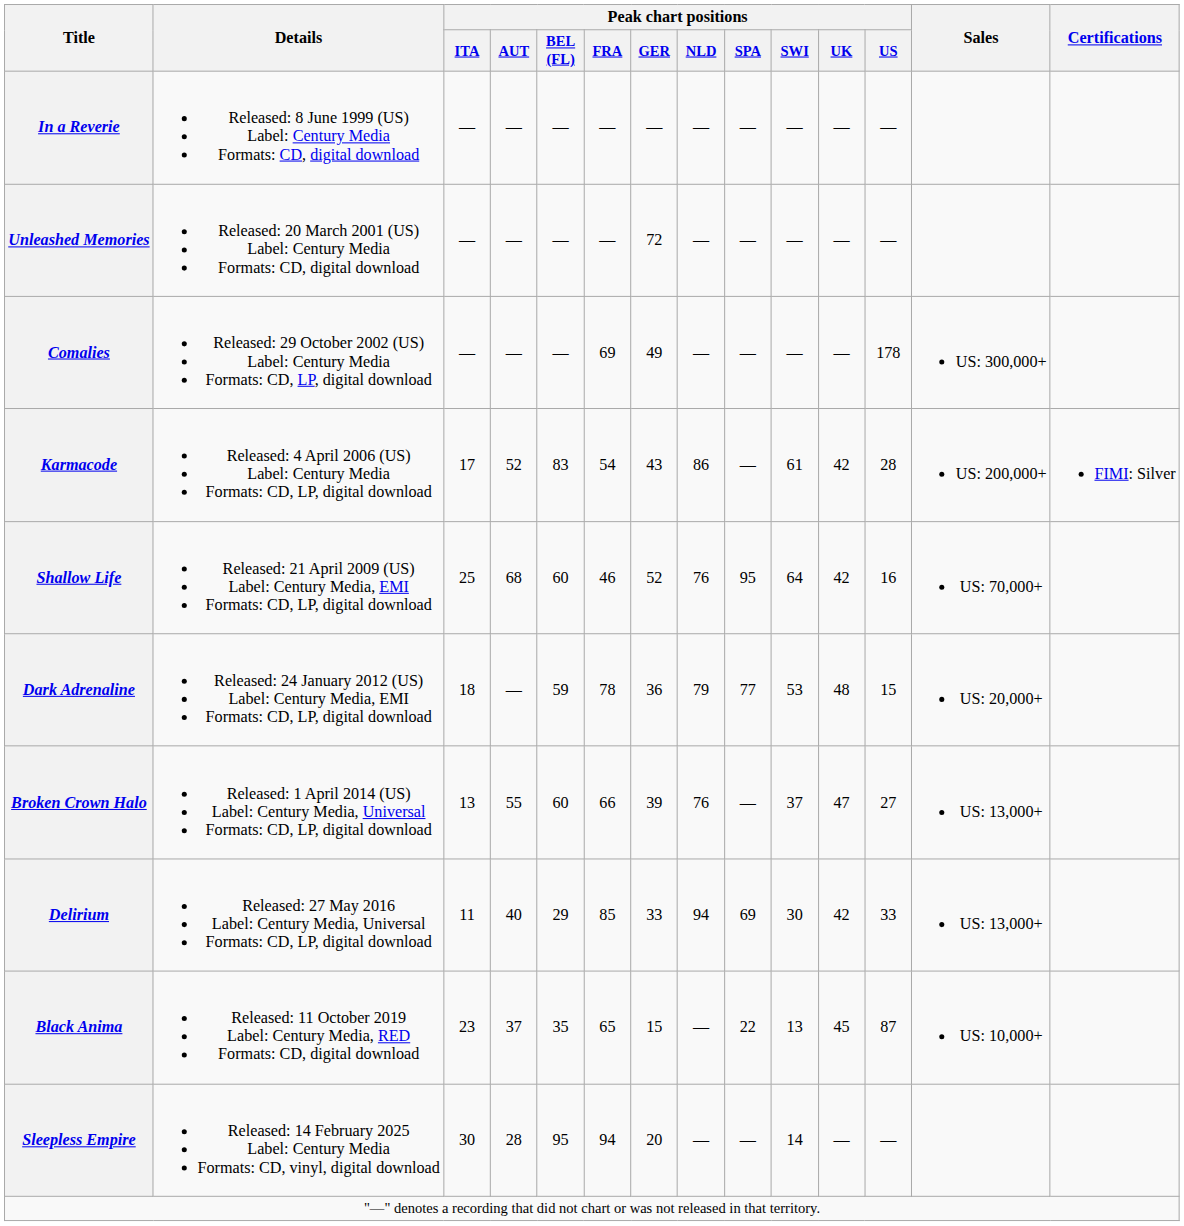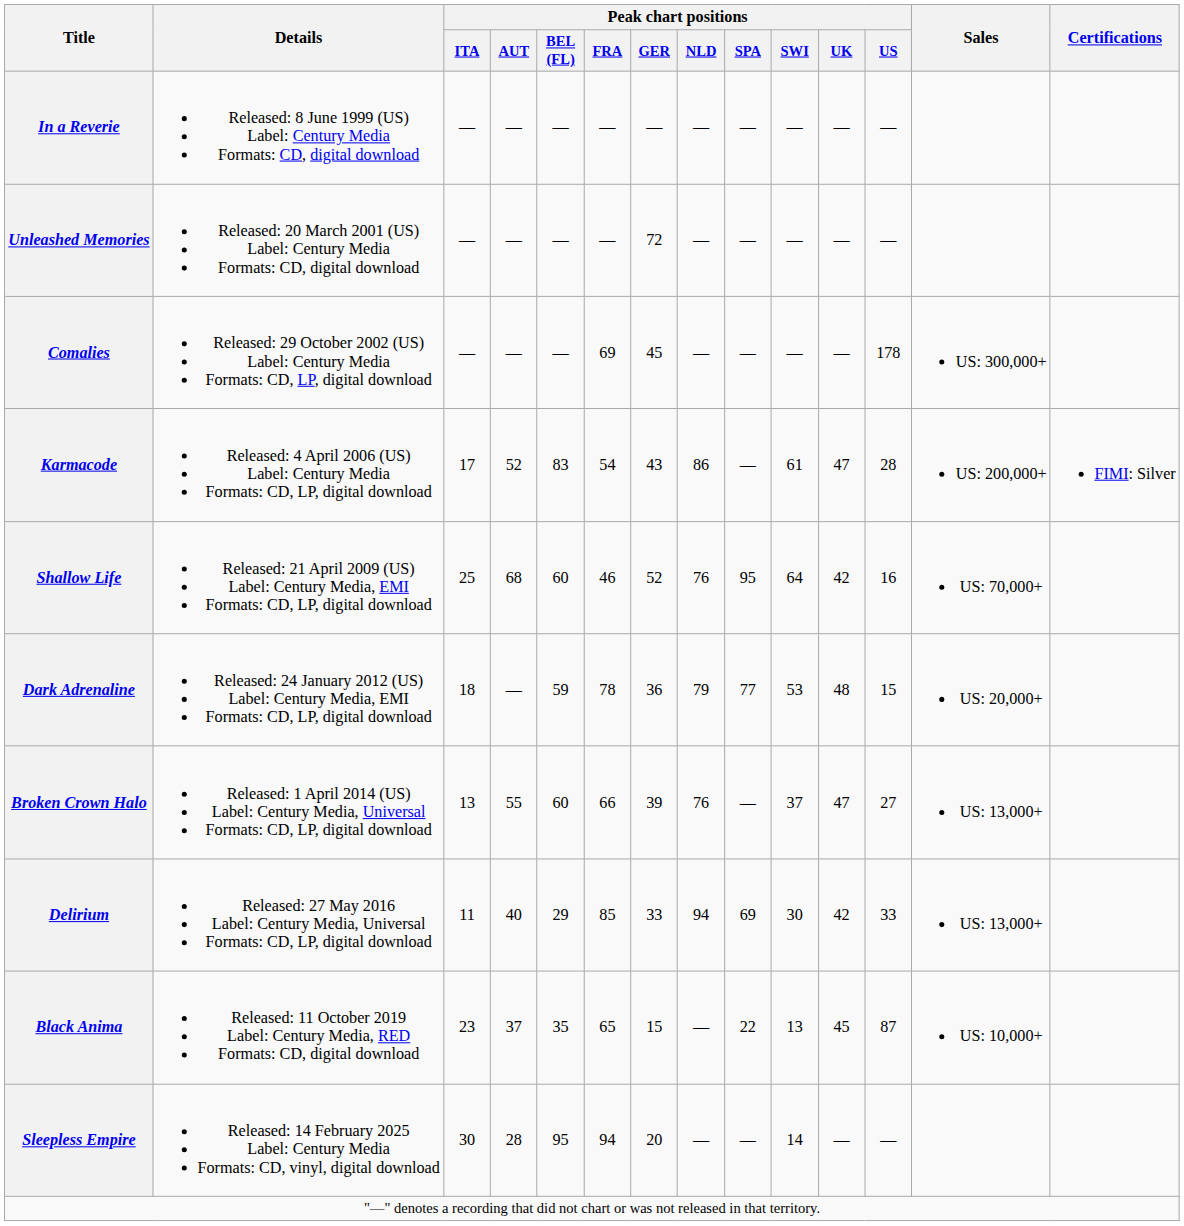Comalies | Peak chart positions / GER: 49 -> 45
Karmacode | Peak chart positions / UK: 42 -> 47
